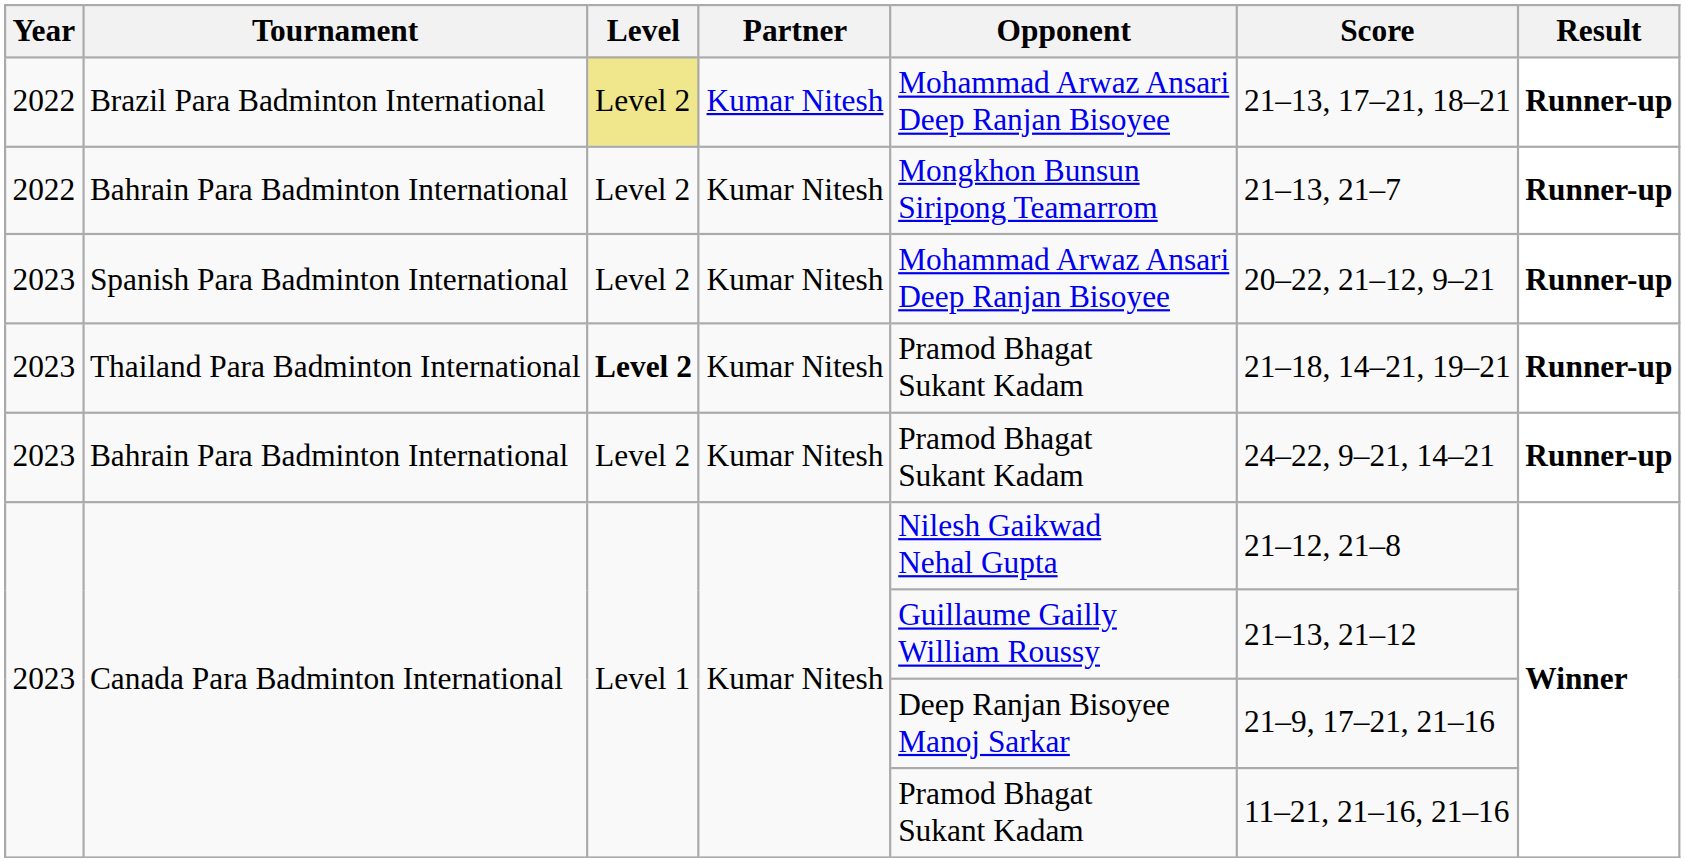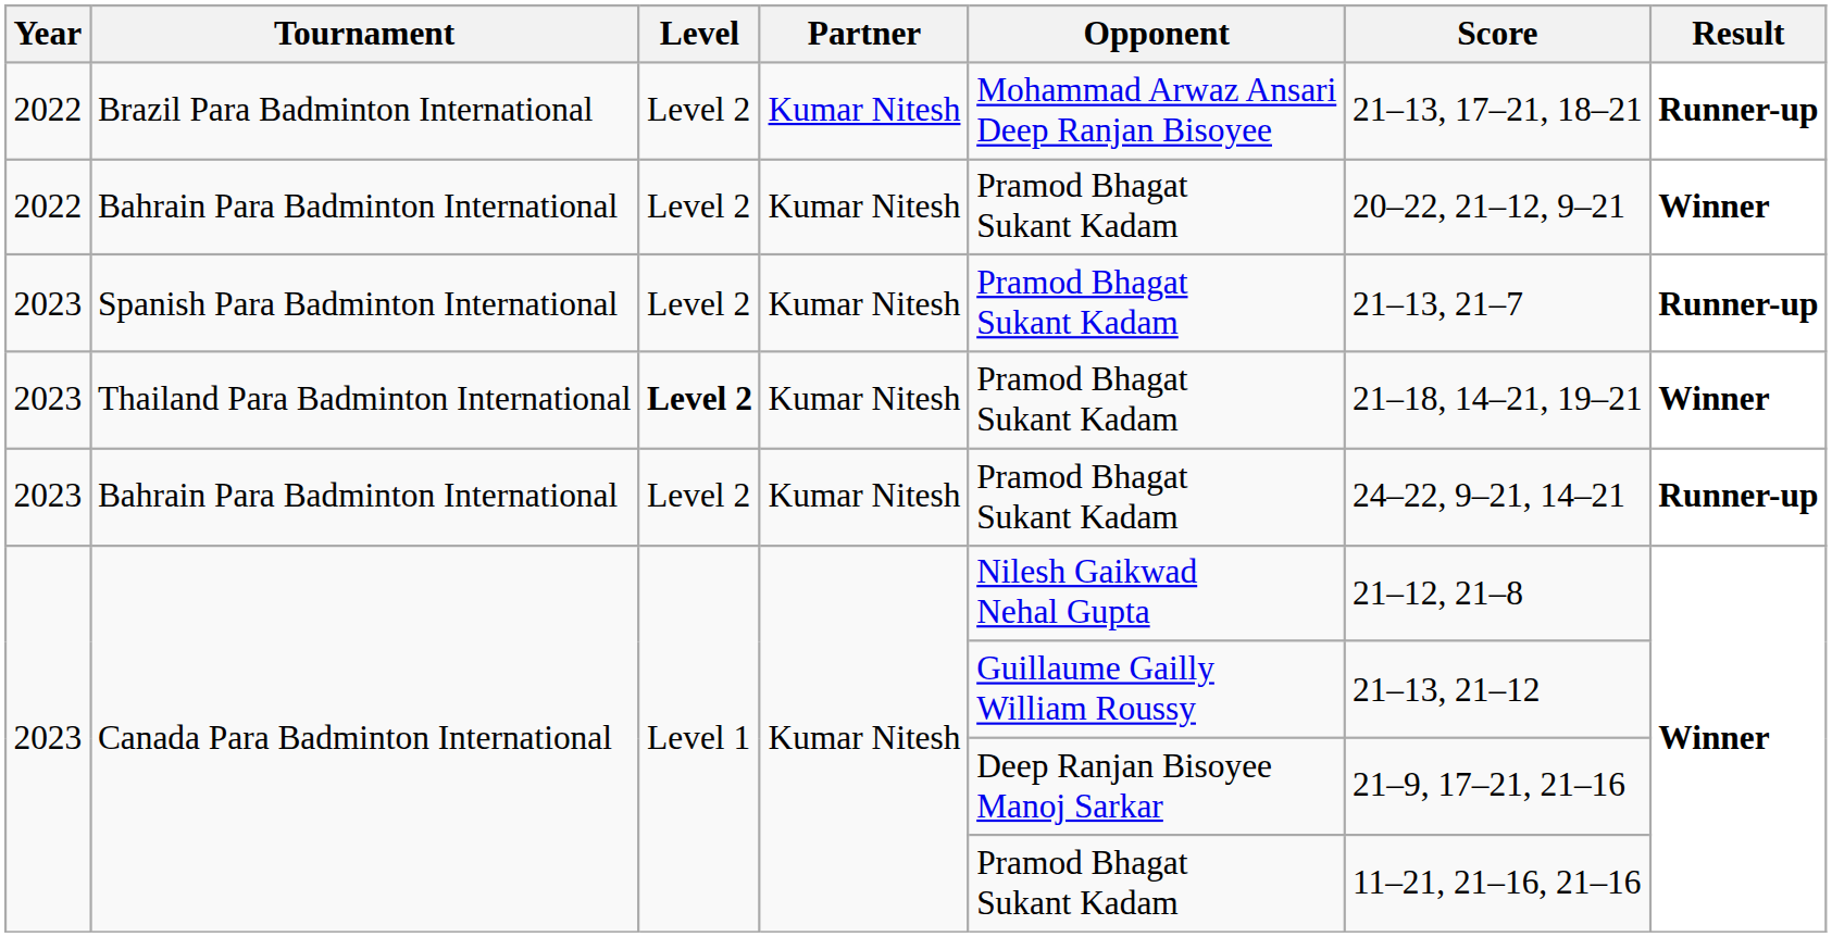Brazil Para Badminton International | Level: khaki background -> no background
2022 / Bahrain Para Badminton International | Opponent: Mongkhon Bunsun Siripong Teamarrom -> Pramod Bhagat Sukant Kadam
2022 / Bahrain Para Badminton International | Score: 21–13, 21–7 -> 20–22, 21–12, 9–21
2022 / Bahrain Para Badminton International | Result: Runner-up -> Winner
Spanish Para Badminton International | Opponent: Mohammad Arwaz Ansari Deep Ranjan Bisoyee -> Pramod Bhagat Sukant Kadam
Spanish Para Badminton International | Score: 20–22, 21–12, 9–21 -> 21–13, 21–7
Thailand Para Badminton International | Result: Runner-up -> Winner
